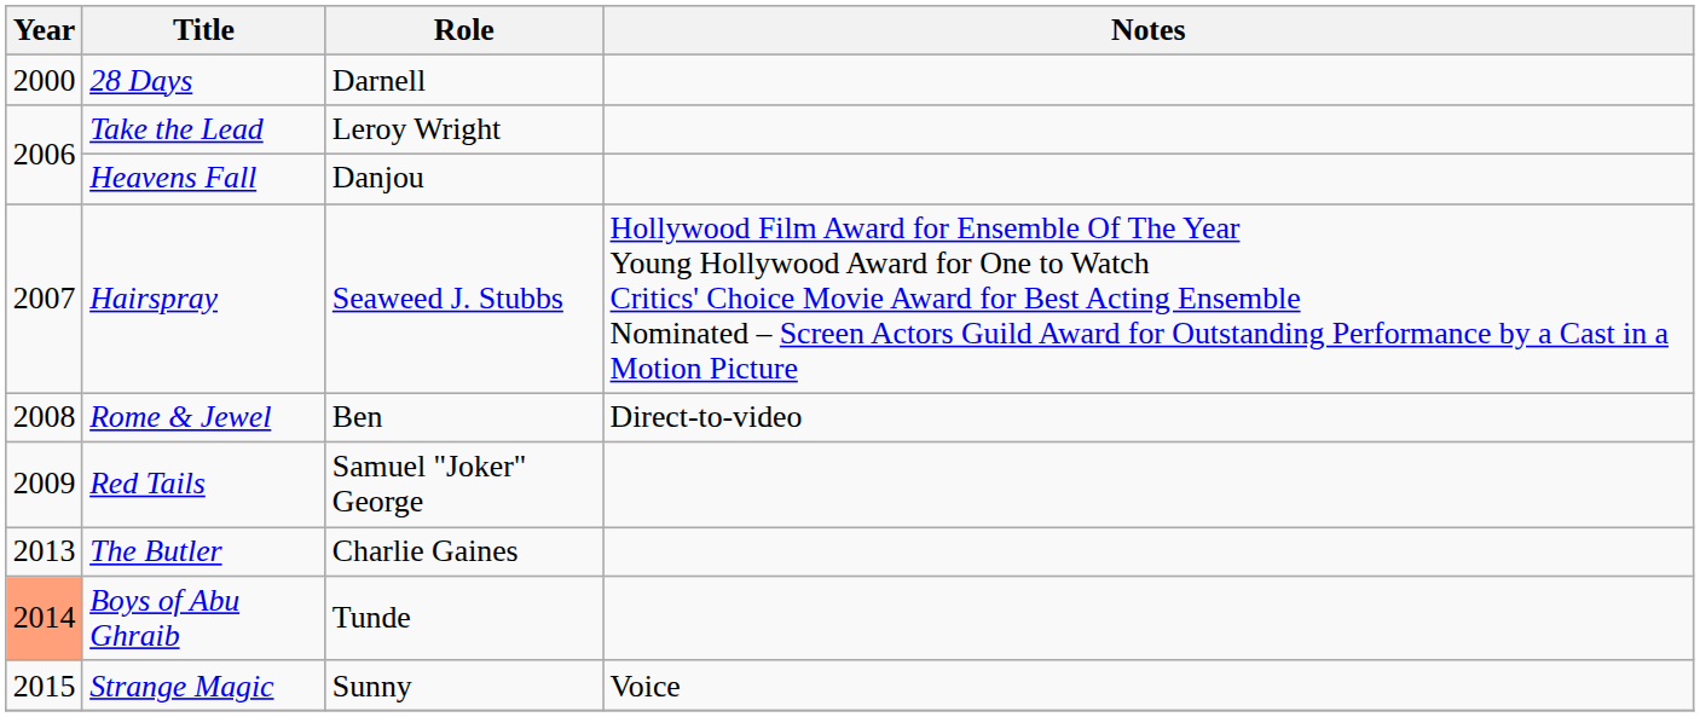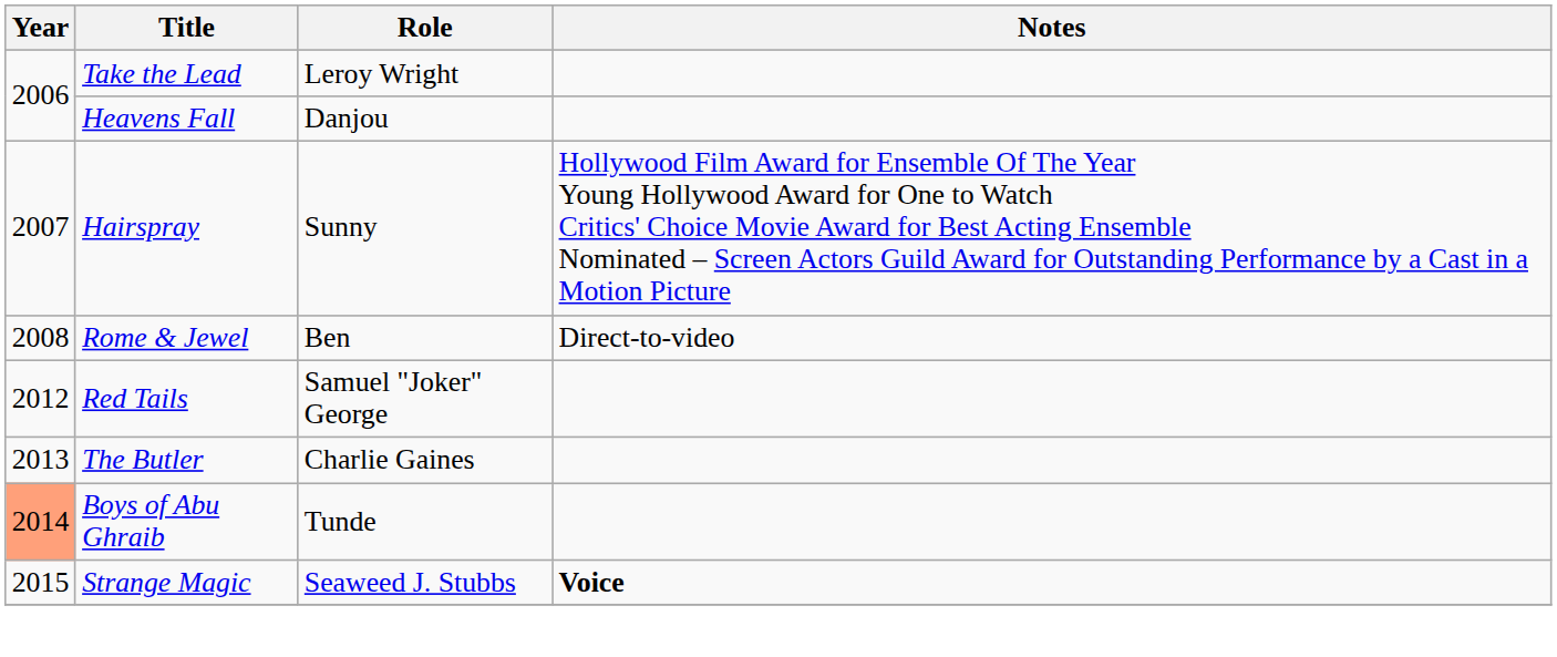- row: 2000 | 28 Days | Darnell
Hairspray | Role: Seaweed J. Stubbs -> Sunny
Red Tails | Year: 2009 -> 2012
Strange Magic | Role: Sunny -> Seaweed J. Stubbs
Strange Magic | Notes: normal -> bold
